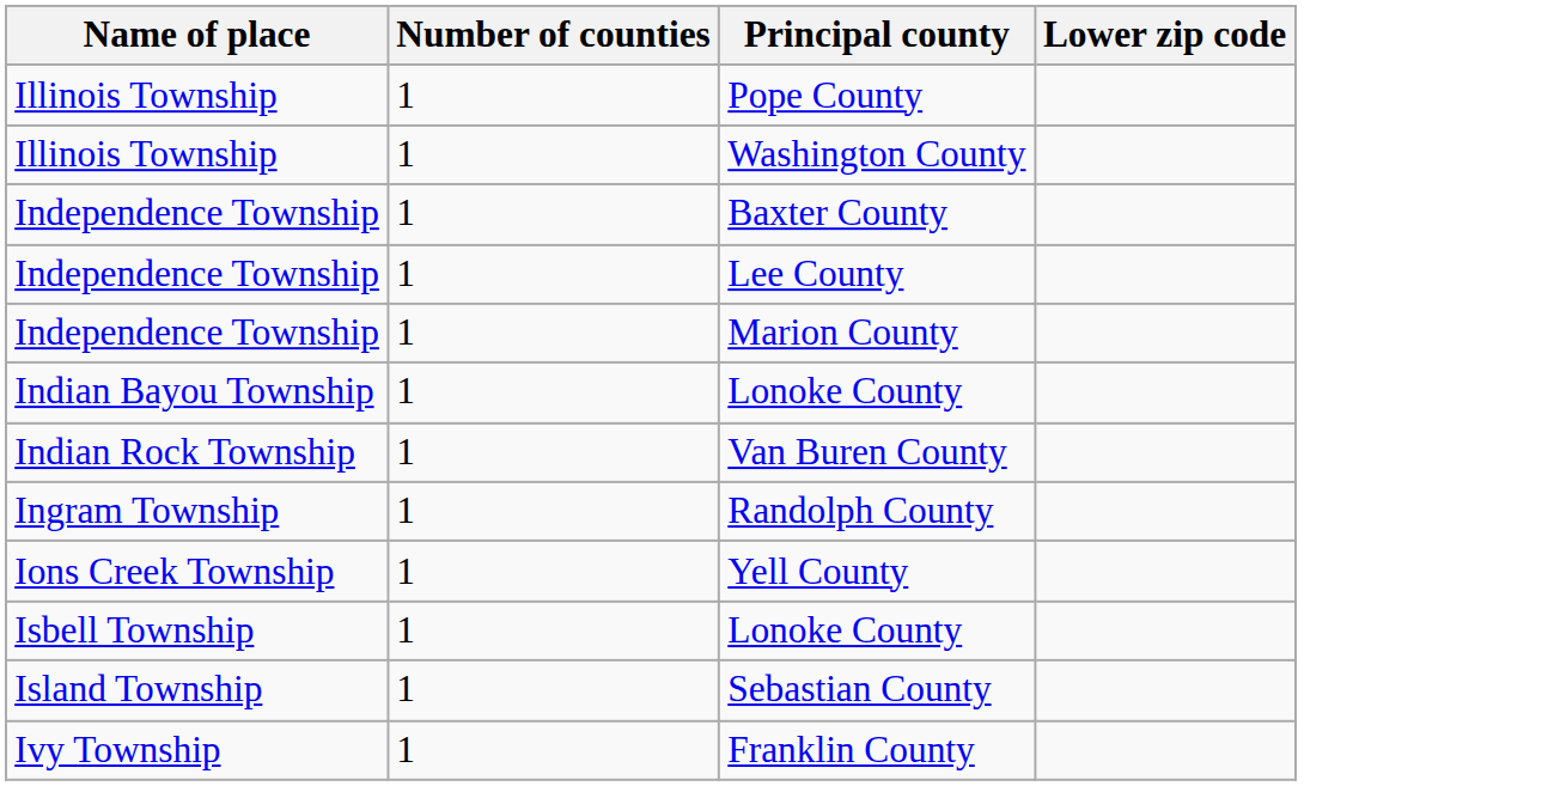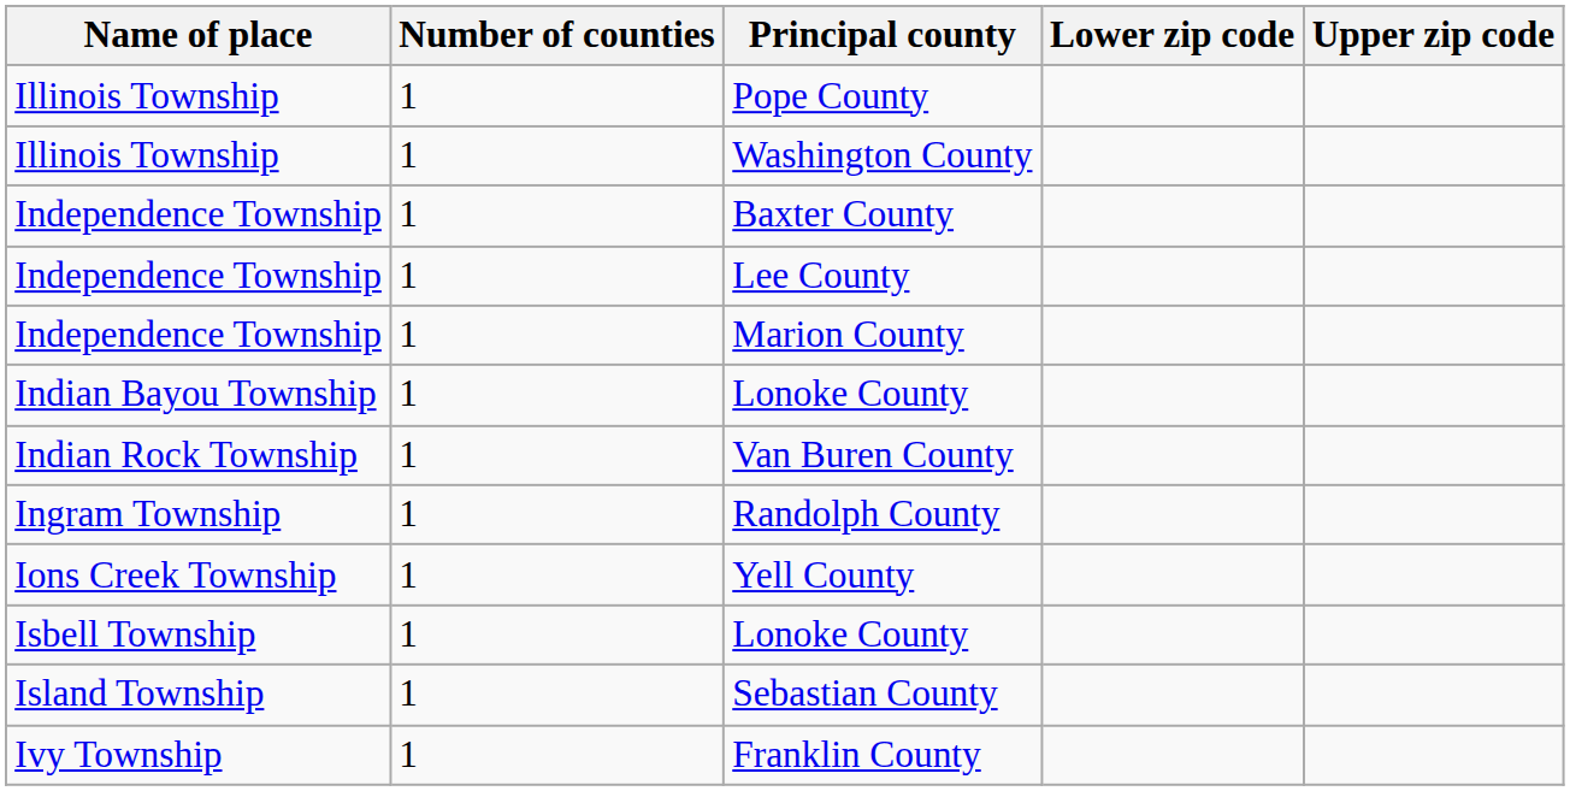+ column: Upper zip code
